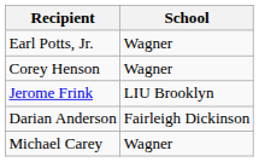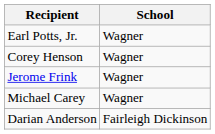Jerome Frink | School: LIU Brooklyn -> Wagner
rows swapped: Michael Carey <-> Darian Anderson
